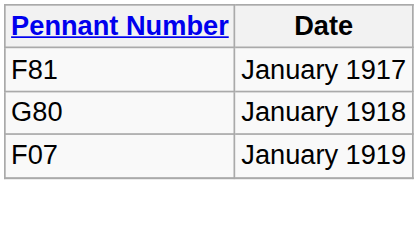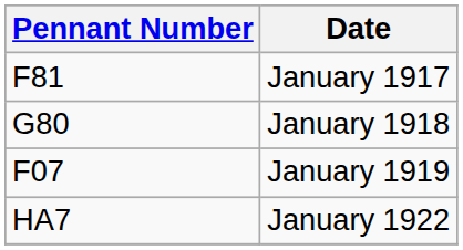+ row: HA7 | January 1922
